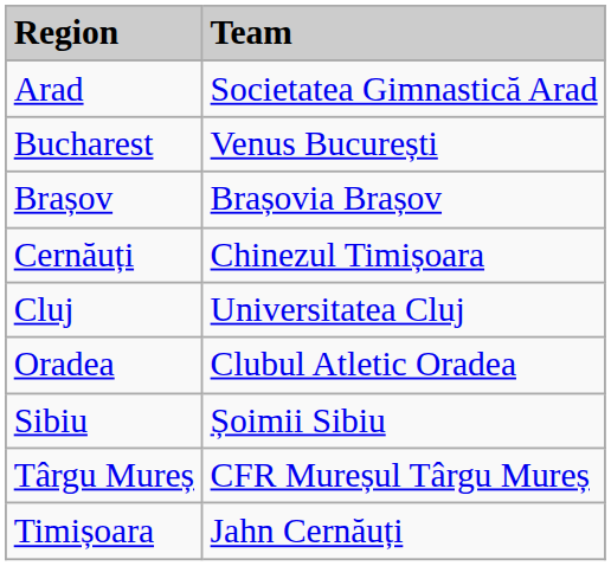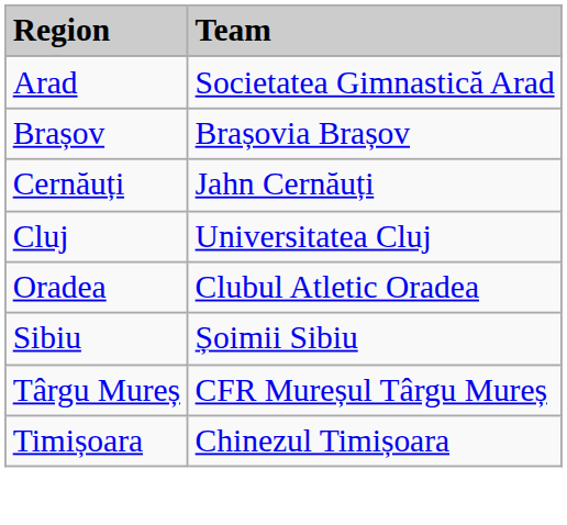- row: Bucharest | Venus București
Cernăuți | column 2: Chinezul Timișoara -> Jahn Cernăuți
Timișoara | column 2: Jahn Cernăuți -> Chinezul Timișoara
